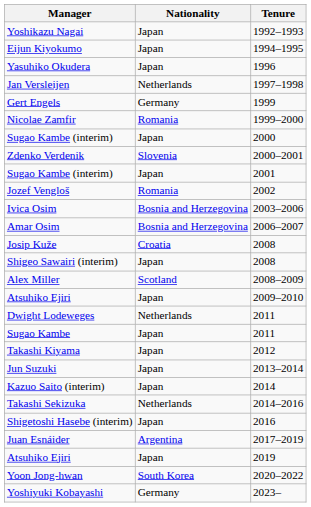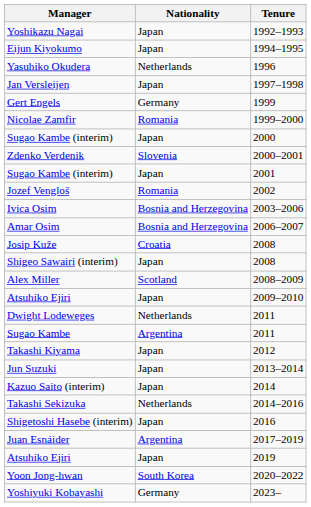Yasuhiko Okudera | Nationality: Japan -> Netherlands
Jan Versleijen | Nationality: Netherlands -> Japan
Sugao Kambe | Nationality: Japan -> Argentina
